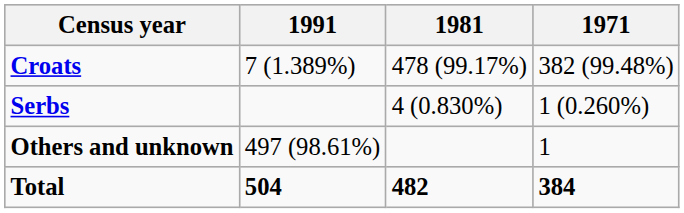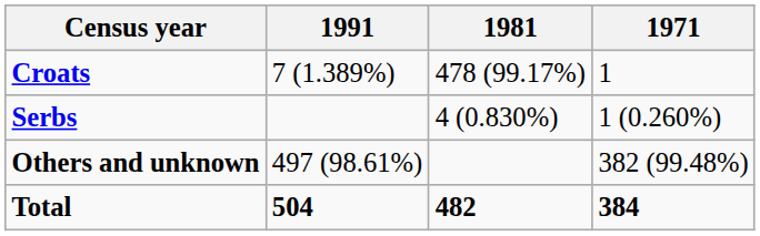Croats | 1971: 382 (99.48%) -> 1
Others and unknown | 1971: 1 -> 382 (99.48%)
